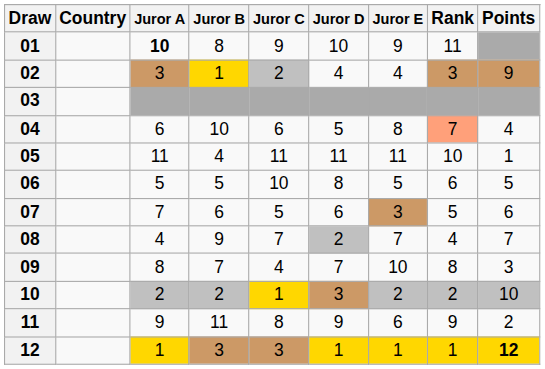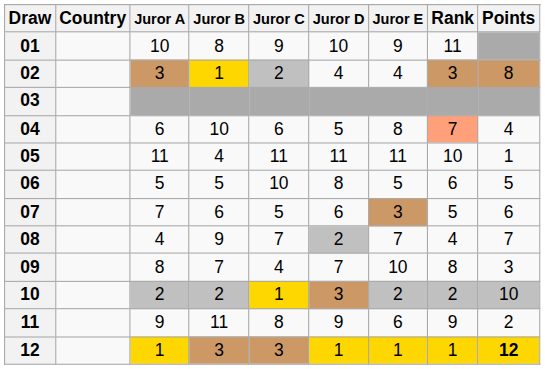01 | Juror A: bold -> normal
02 | Points: 9 -> 8
